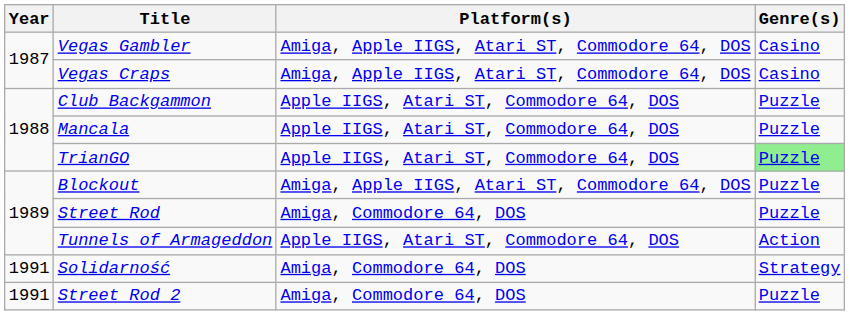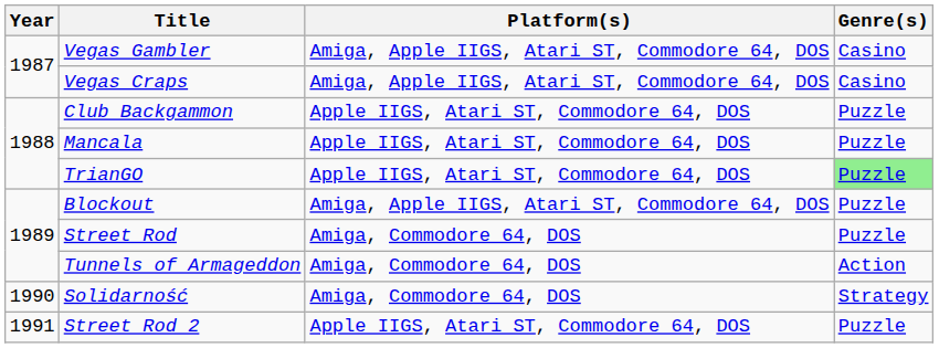Tunnels of Armageddon | Platform(s): Apple IIGS, Atari ST, Commodore 64, DOS -> Amiga, Commodore 64, DOS
Solidarność | Year: 1991 -> 1990
Street Rod 2 | Platform(s): Amiga, Commodore 64, DOS -> Apple IIGS, Atari ST, Commodore 64, DOS
